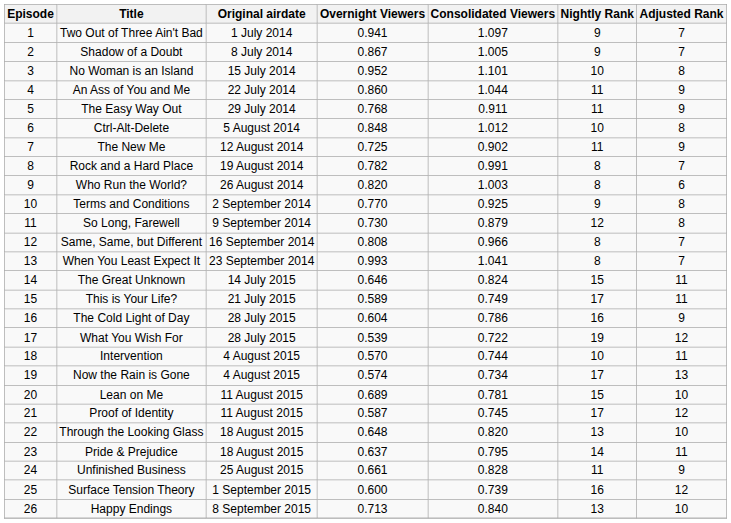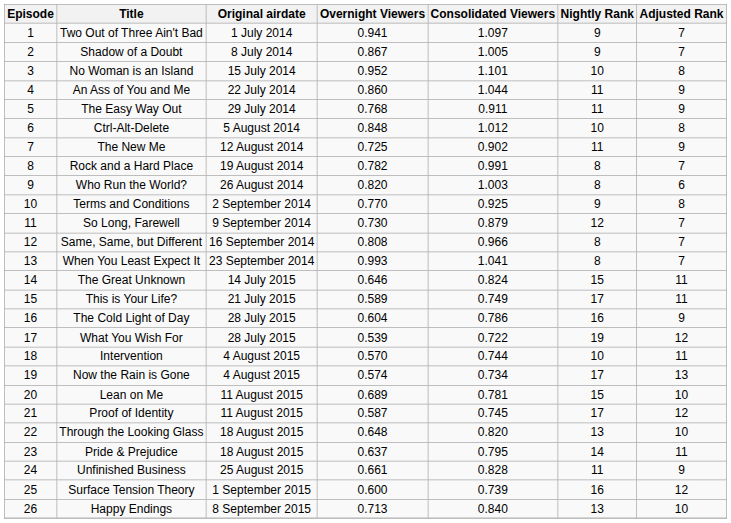So Long, Farewell | Adjusted Rank: 8 -> 7
